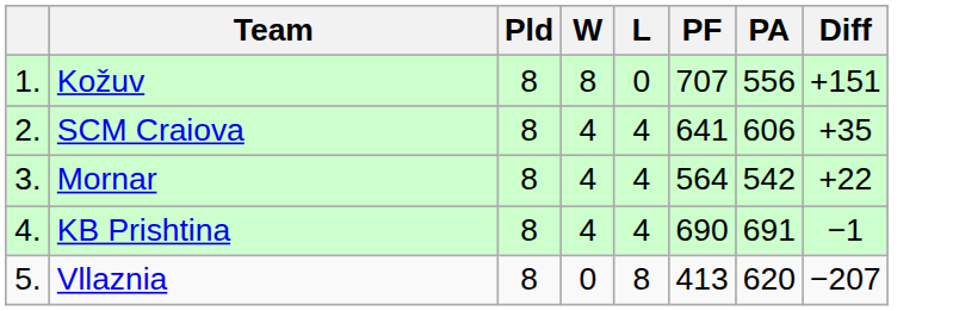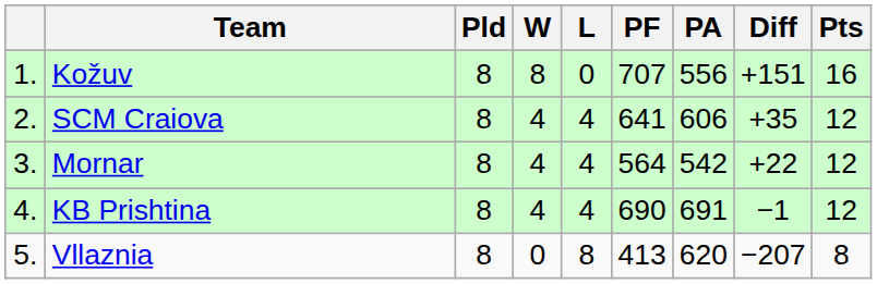+ column: Pts | 16 | 12 | 12 | 12 | 8
